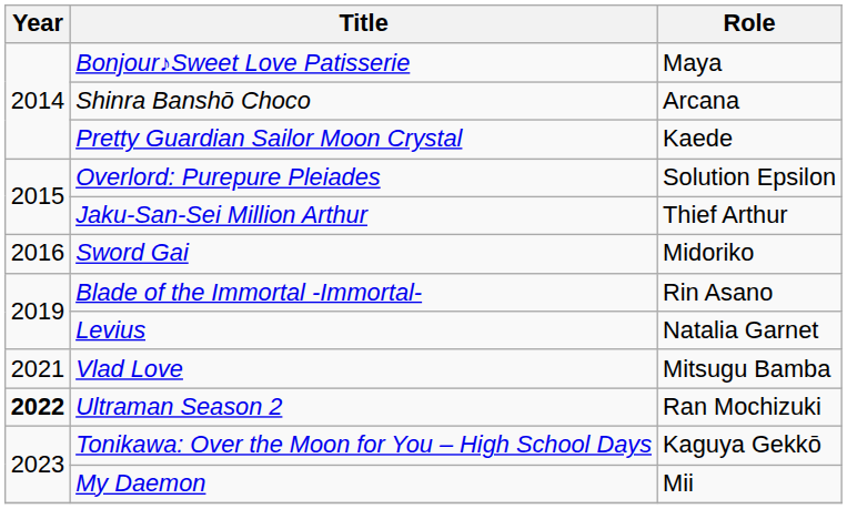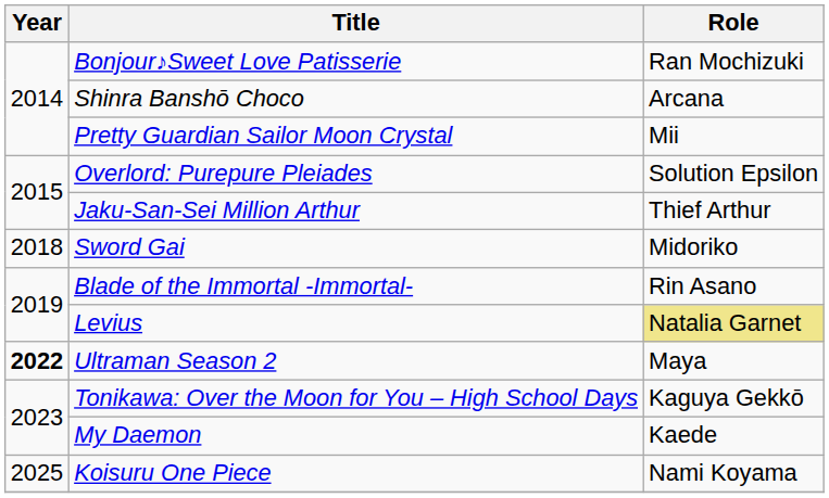Bonjour♪Sweet Love Patisserie | Role: Maya -> Ran Mochizuki
Pretty Guardian Sailor Moon Crystal | Role: Kaede -> Mii
Sword Gai | Year: 2016 -> 2018
Levius | Role: no background -> khaki background
- row: 2021 | Vlad Love | Mitsugu Bamba
Ultraman Season 2 | Role: Ran Mochizuki -> Maya
My Daemon | Role: Mii -> Kaede
+ row: 2025 | Koisuru One Piece | Nami Koyama
